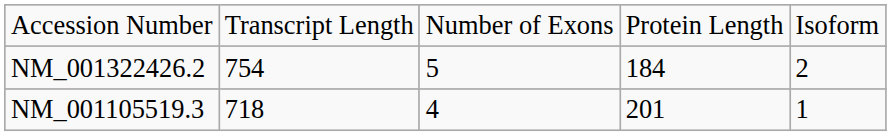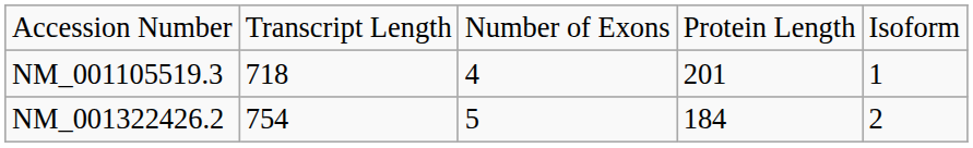rows swapped: NM_001105519.3 <-> NM_001322426.2
